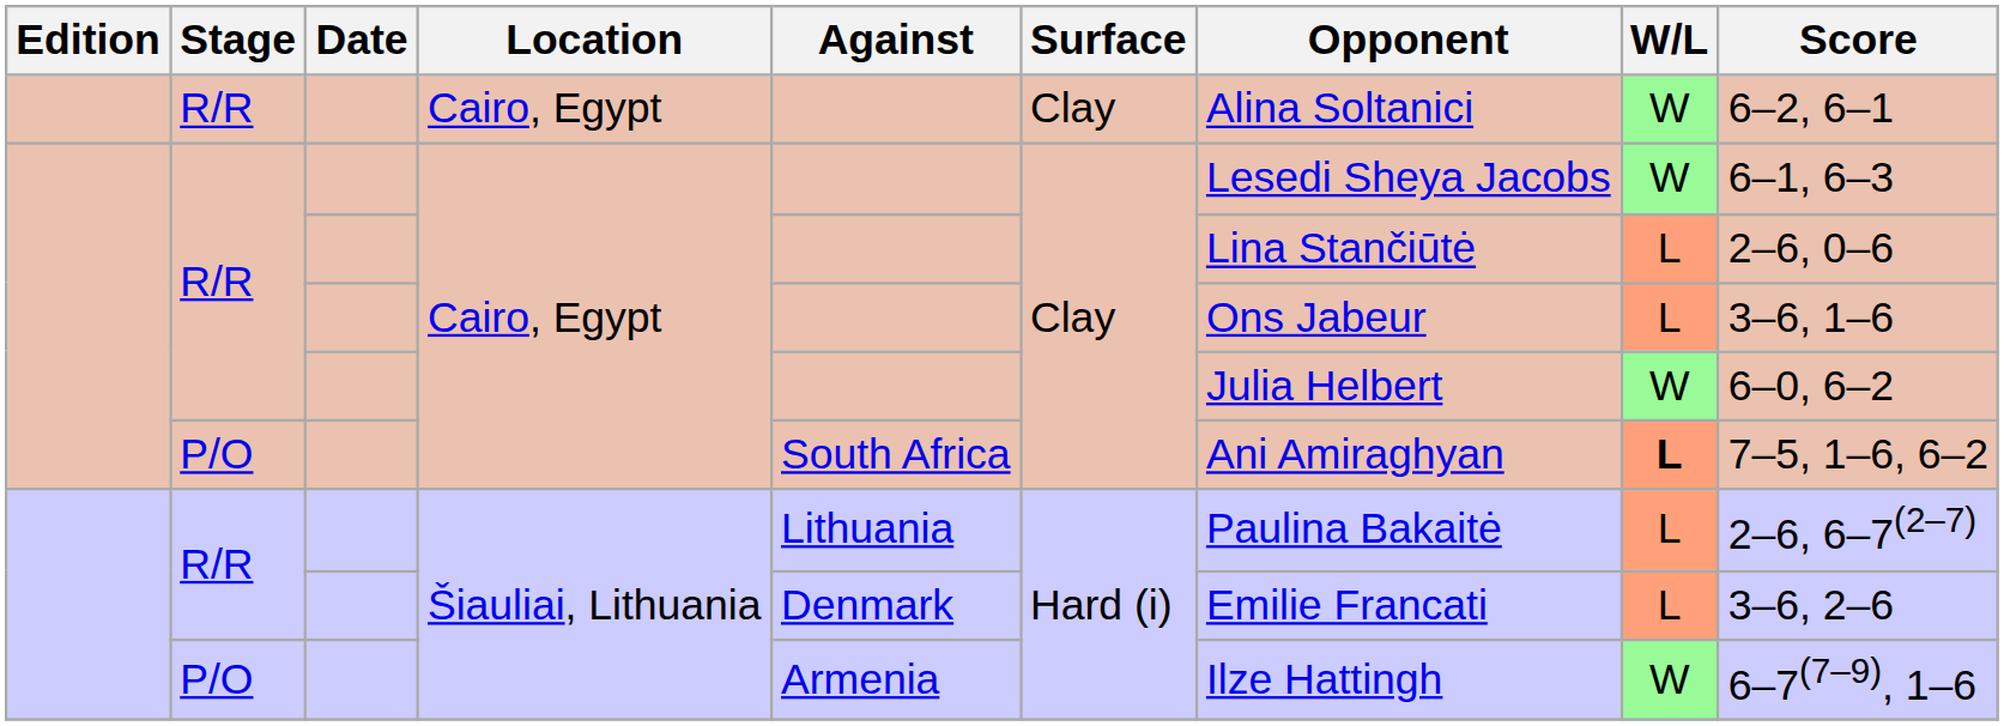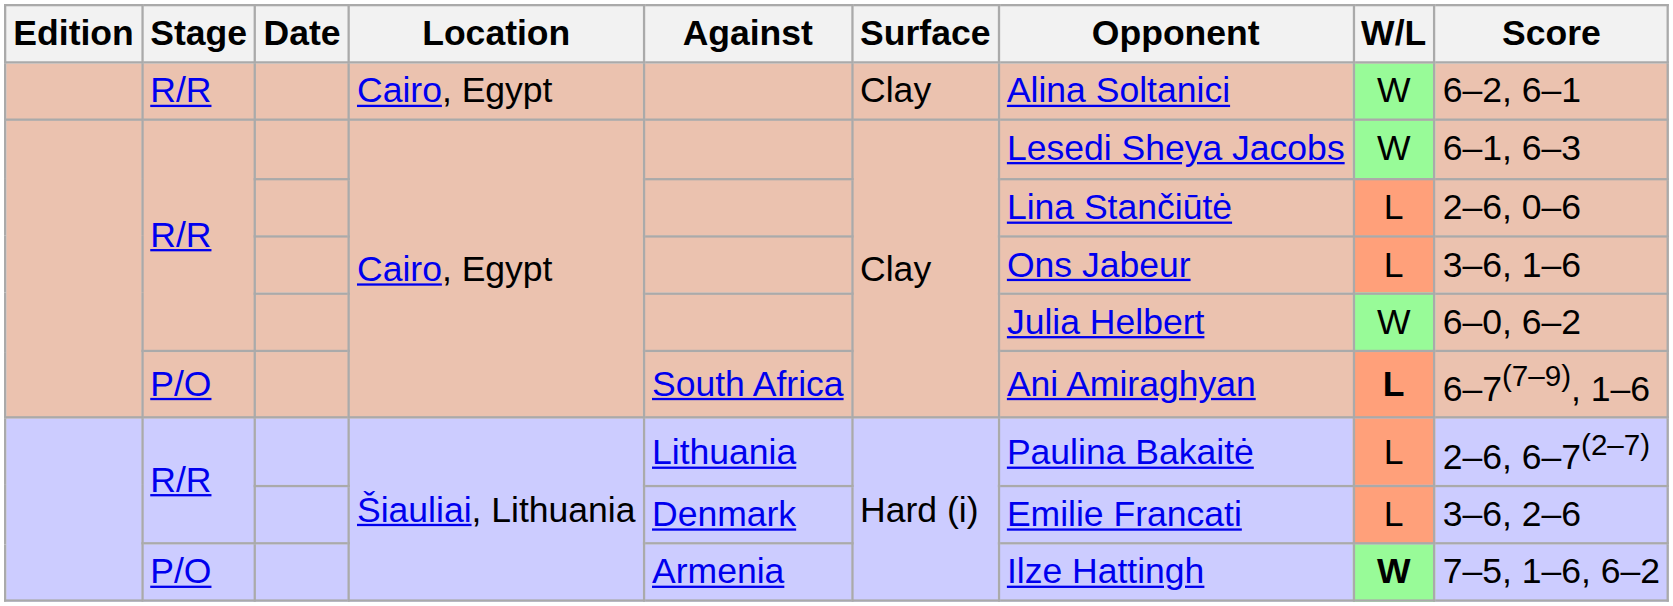P/O / Cairo, Egypt | Score: 7–5, 1–6, 6–2 -> 6–7(7–9), 1–6
P/O / Šiauliai, Lithuania | W/L: normal -> bold
P/O / Šiauliai, Lithuania | Score: 6–7(7–9), 1–6 -> 7–5, 1–6, 6–2
